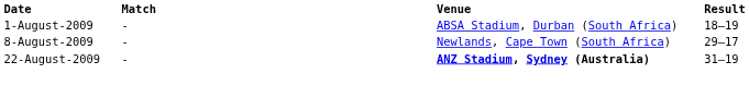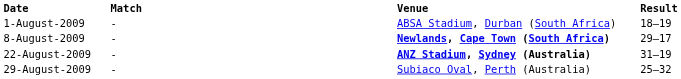8-August-2009 | Venue: normal -> bold
+ row: 29-August-2009 | - | Subiaco Oval, Perth (Australia) | 25–32
